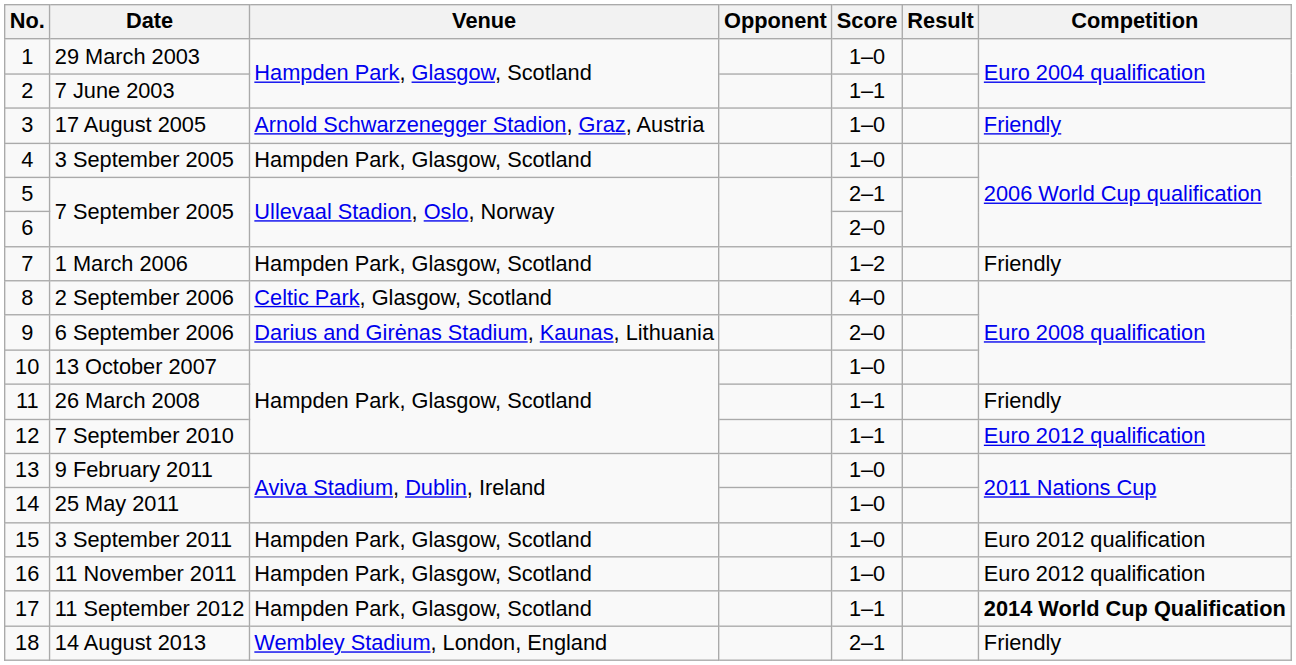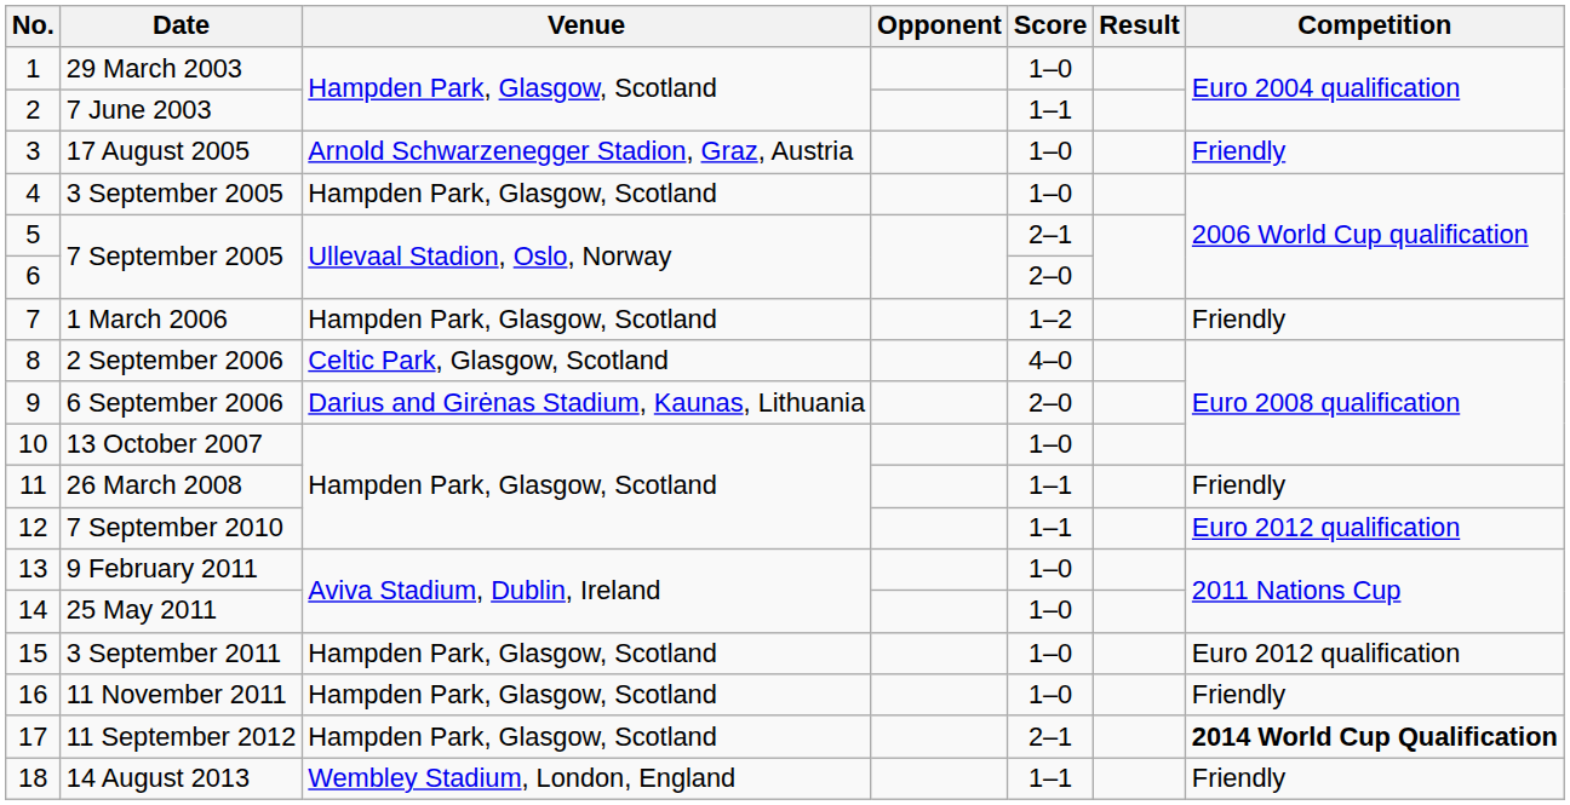11 November 2011 | Competition: Euro 2012 qualification -> Friendly
11 September 2012 | Score: 1–1 -> 2–1
14 August 2013 | Score: 2–1 -> 1–1
